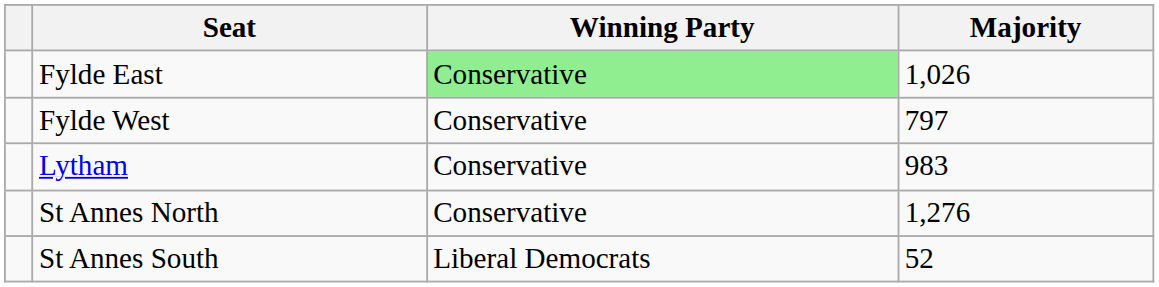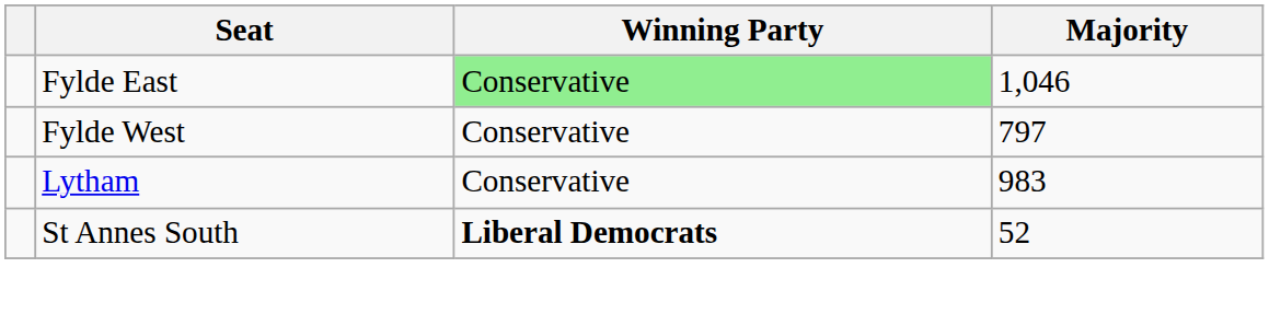Fylde East | Majority: 1,026 -> 1,046
- row: St Annes North | Conservative | 1,276
St Annes South | Winning Party: normal -> bold
